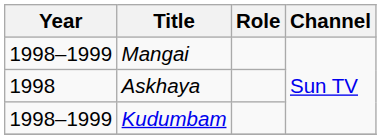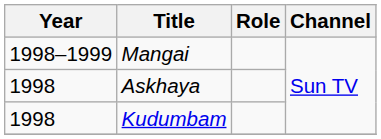Kudumbam | Year: 1998–1999 -> 1998
